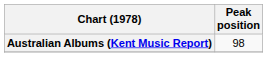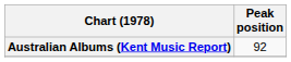Australian Albums (Kent Music Report) | Peak position: 98 -> 92
